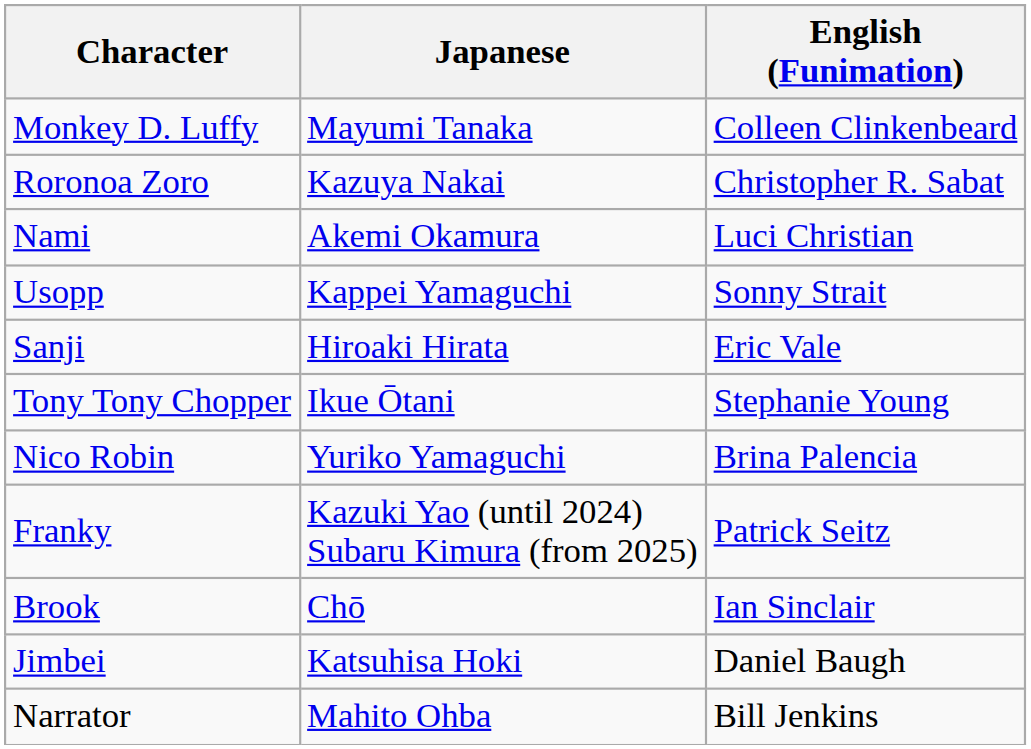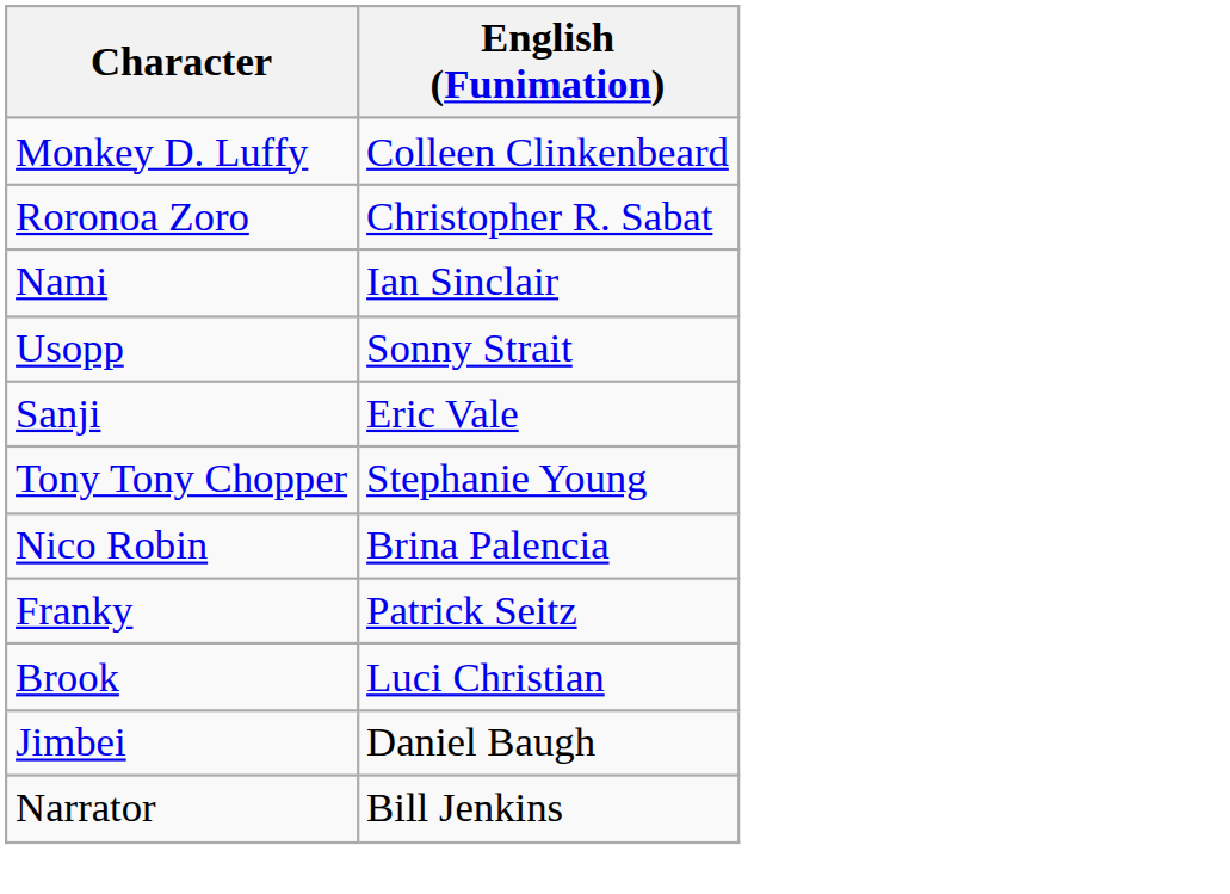- column: Japanese | Mayumi Tanaka | Kazuya Nakai | Akemi Okamura | Kappei Yamaguchi | Hiroaki Hirata | Ikue Ōtani | Yuriko Yamaguchi | Kazuki Yao (until 2024) Subaru Kimura (from 2025) | Chō | Katsuhisa Hoki | Mahito Ohba
Nami | English (Funimation): Luci Christian -> Ian Sinclair
Brook | English (Funimation): Ian Sinclair -> Luci Christian
